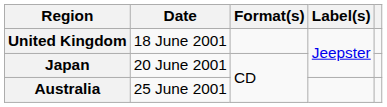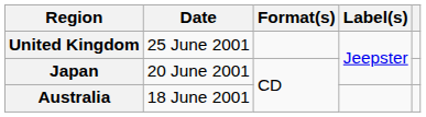United Kingdom | Date: 18 June 2001 -> 25 June 2001
Australia | Date: 25 June 2001 -> 18 June 2001
